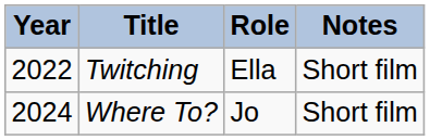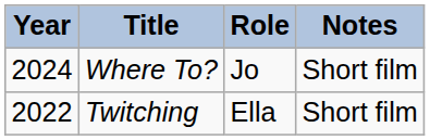rows swapped: Twitching <-> Where To?
